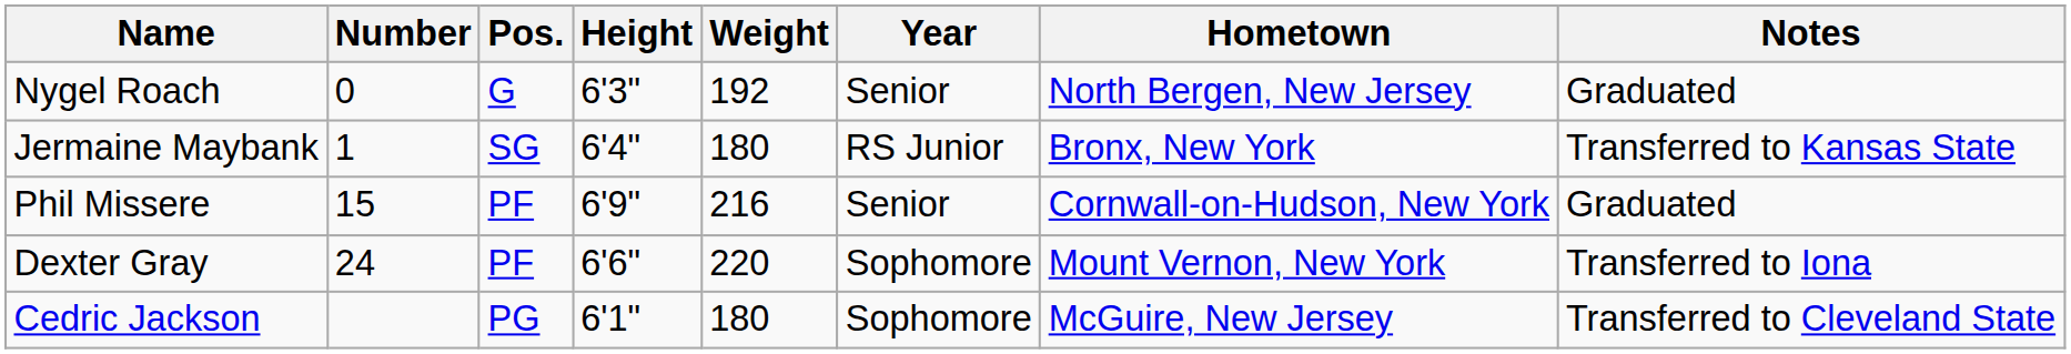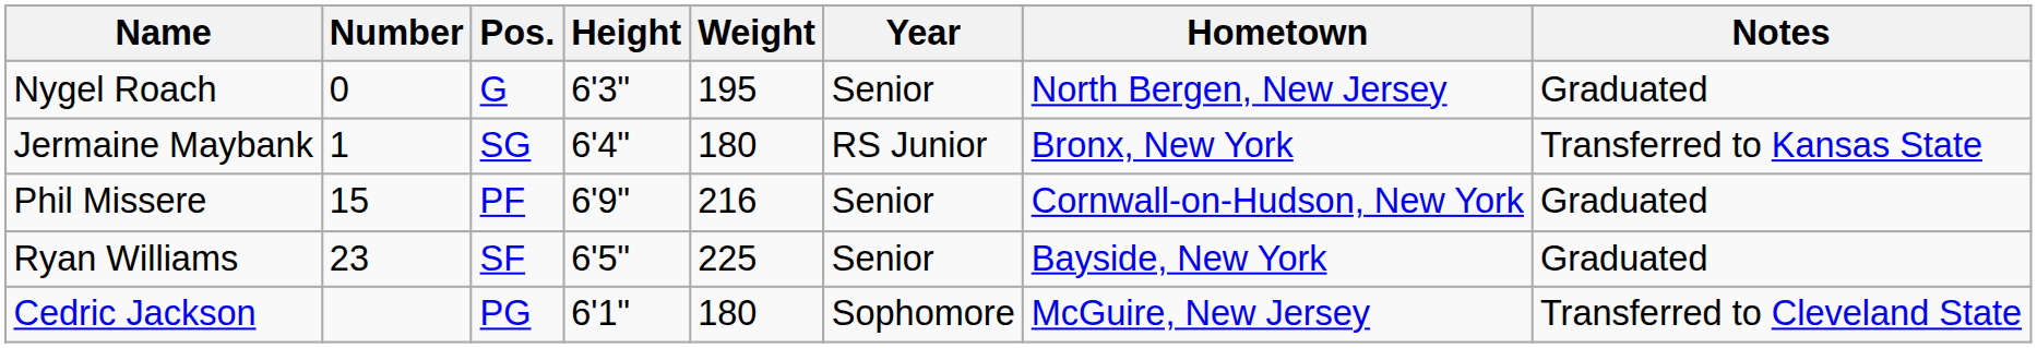Nygel Roach | Weight: 192 -> 195
+ row: Ryan Williams | 23 | SF | 6'5" | 225 | Senior | Bayside, New York | Graduated
- row: Dexter Gray | 24 | PF | 6'6" | 220 | Sophomore | Mount Vernon, New York | Transferred to Iona
